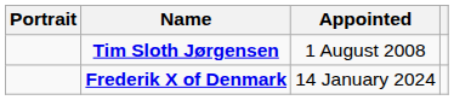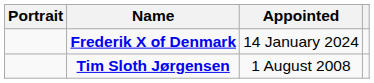rows swapped: Tim Sloth Jørgensen <-> Frederik X of Denmark
